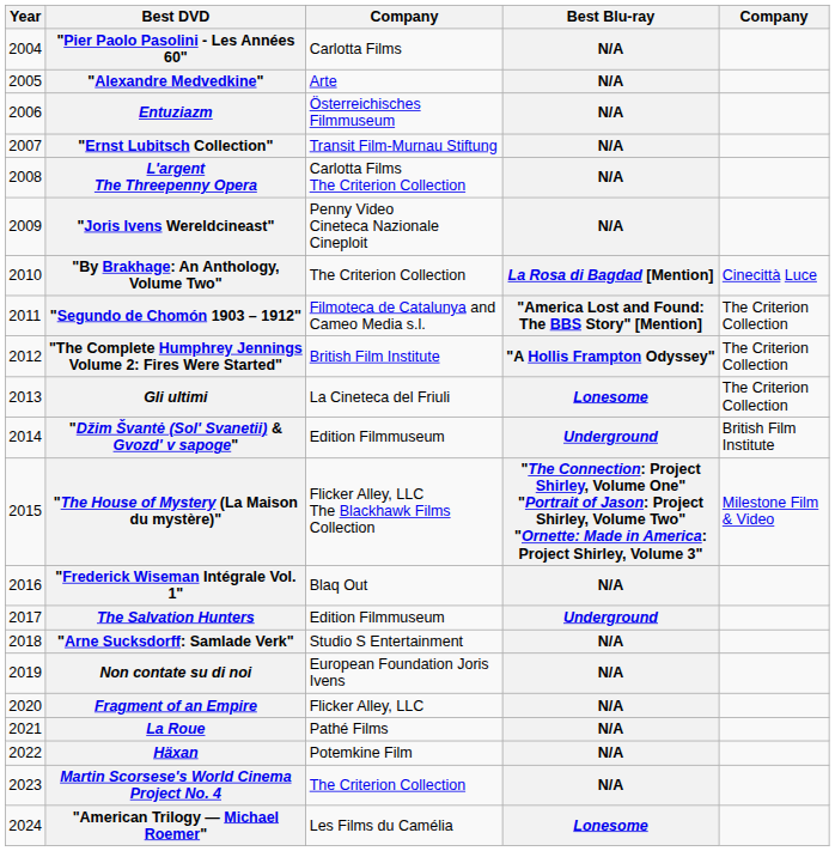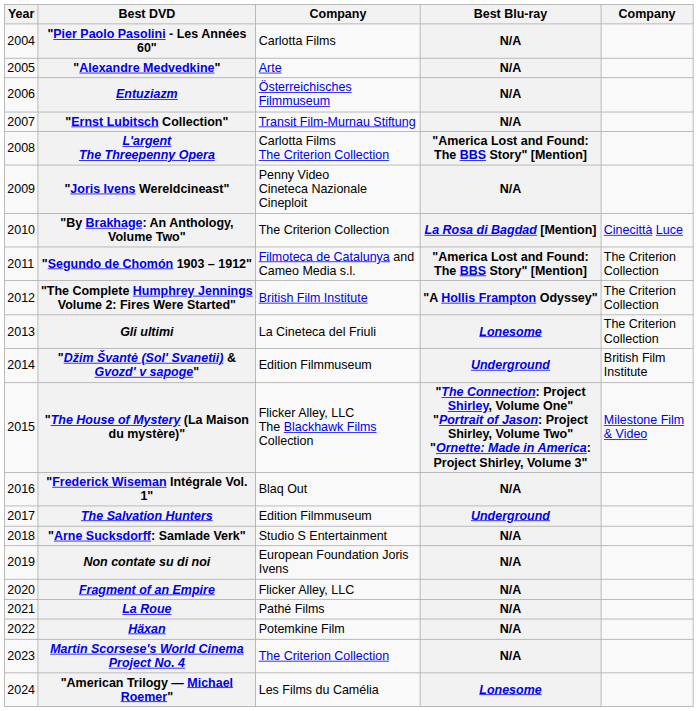L'argent The Threepenny Opera | Best Blu-ray: N/A -> "America Lost and Found: The BBS Story" [Mention]
